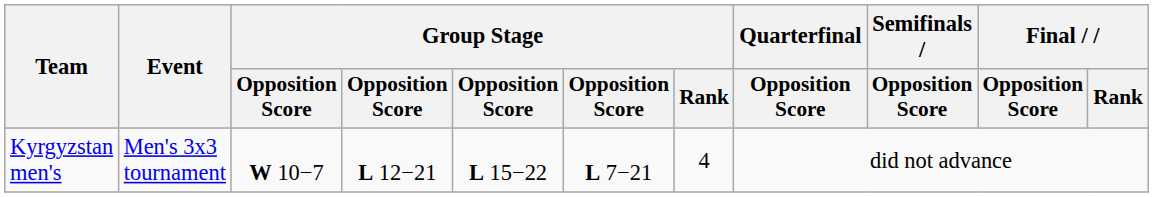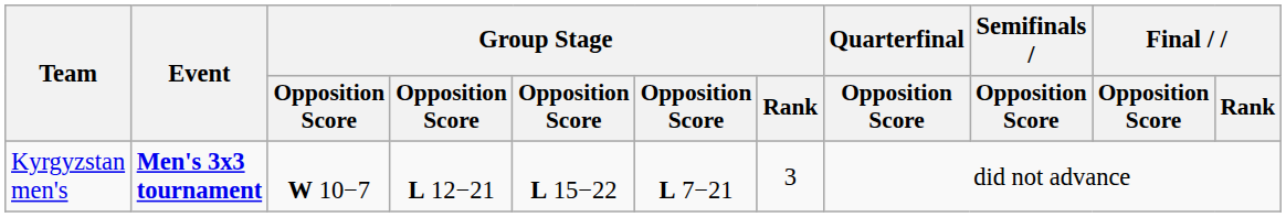Kyrgyzstan men's | Event: normal -> bold
Kyrgyzstan men's | Group Stage / Rank: 4 -> 3
